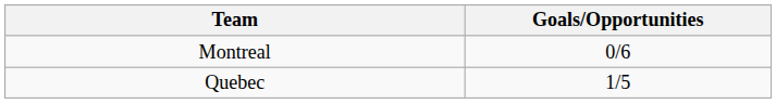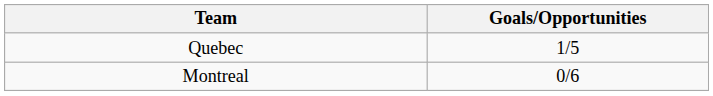rows swapped: Quebec <-> Montreal
